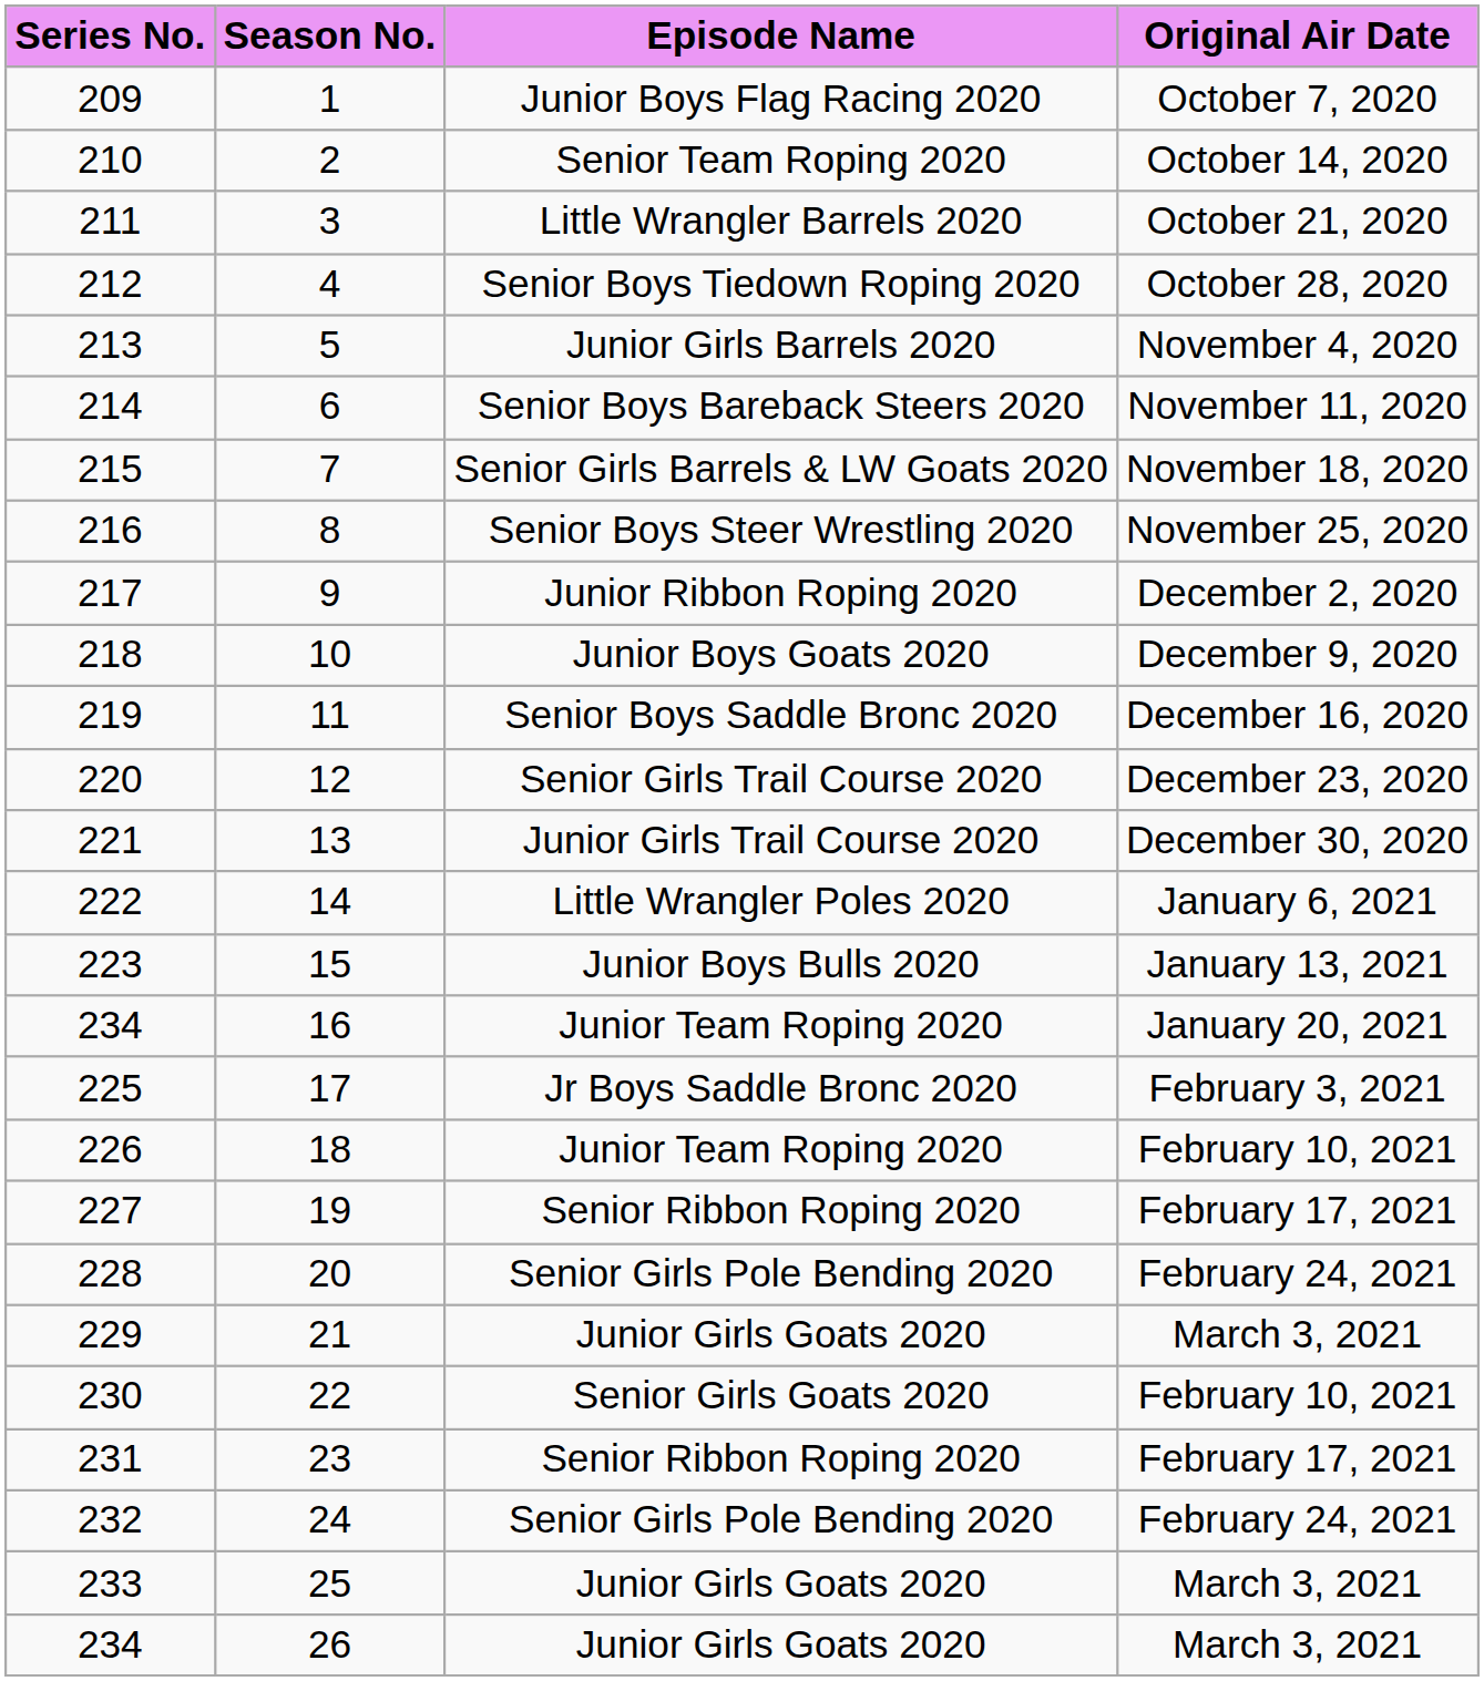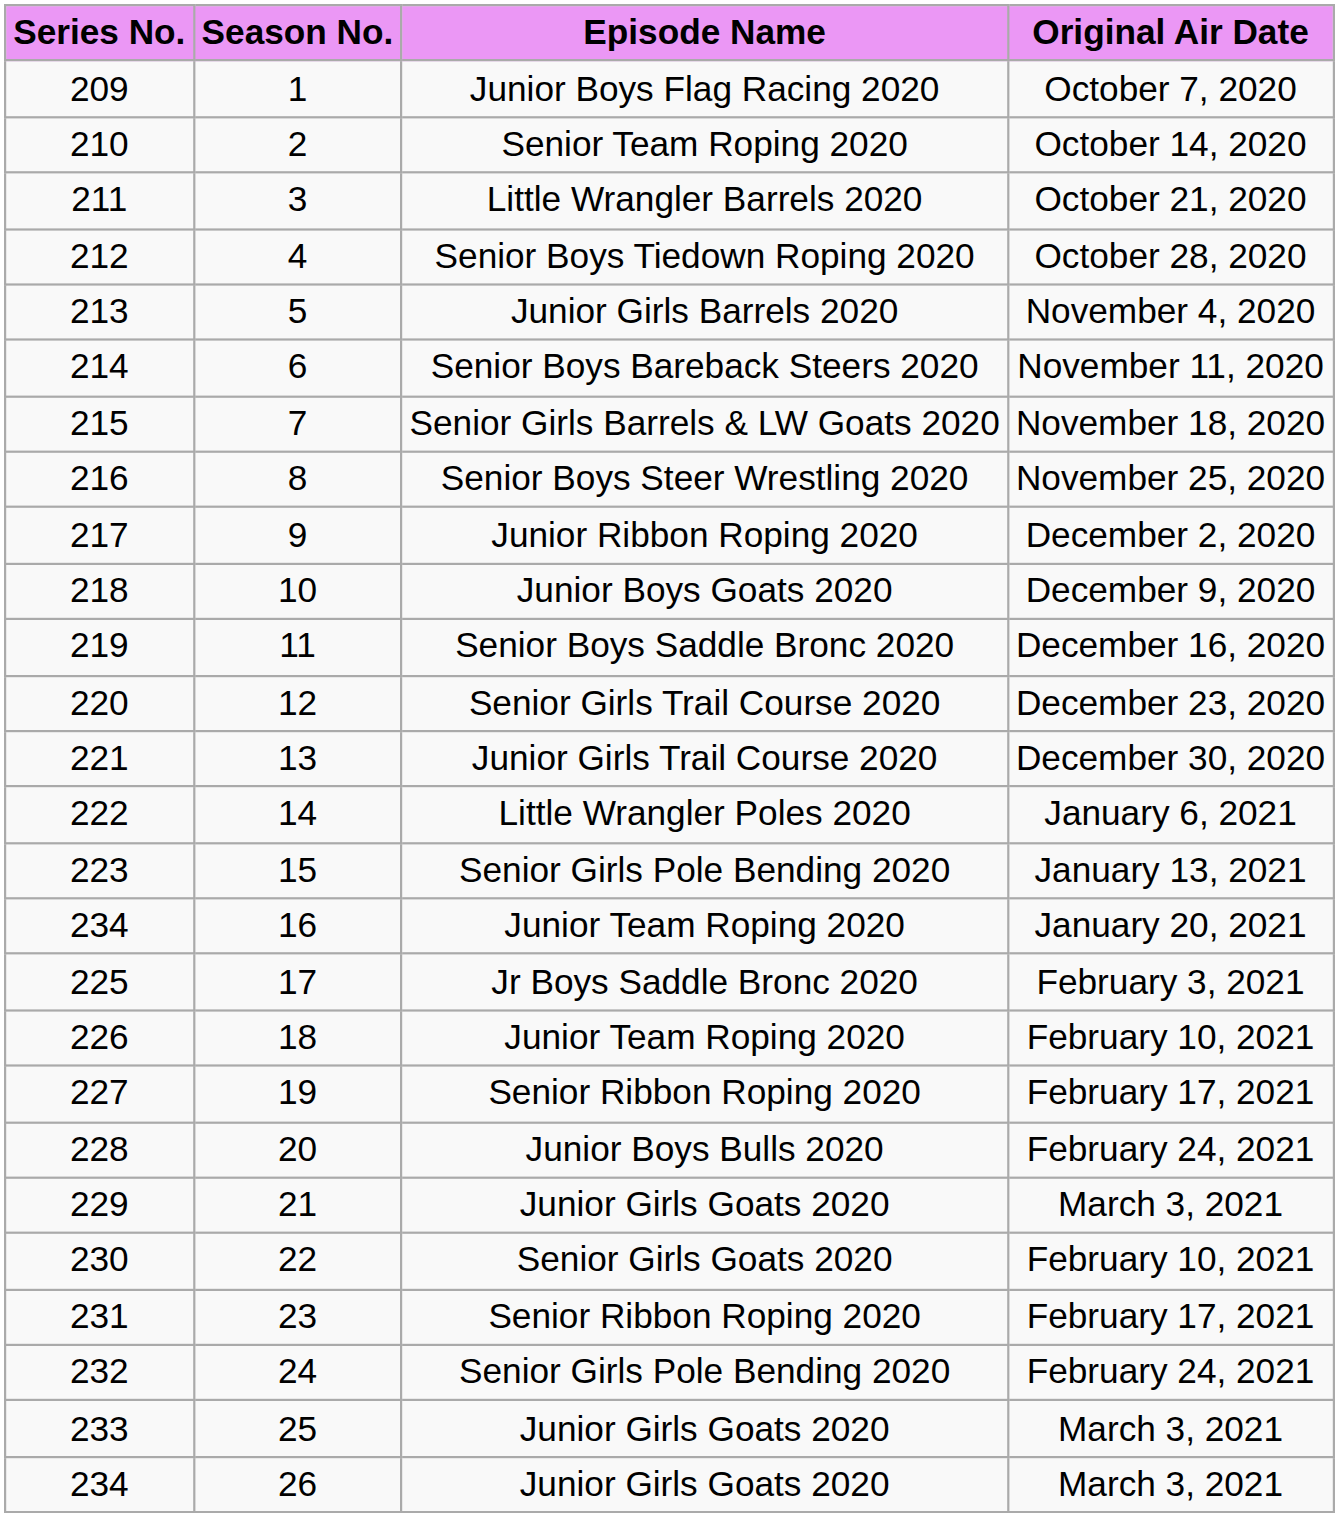15 | Episode Name: Junior Boys Bulls 2020 -> Senior Girls Pole Bending 2020
20 | Episode Name: Senior Girls Pole Bending 2020 -> Junior Boys Bulls 2020
